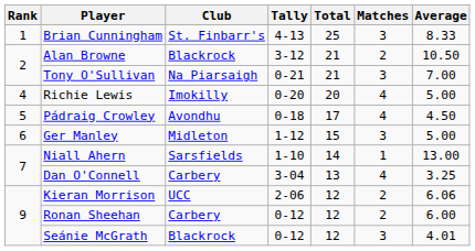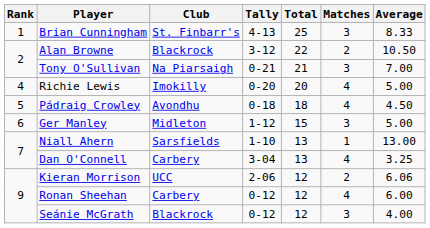Alan Browne | Total: 21 -> 22
Pádraig Crowley | Total: 17 -> 18
Niall Ahern | Total: 14 -> 13
Ronan Sheehan | Matches: 2 -> 4
Seánie McGrath | Average: 4.01 -> 4.00
